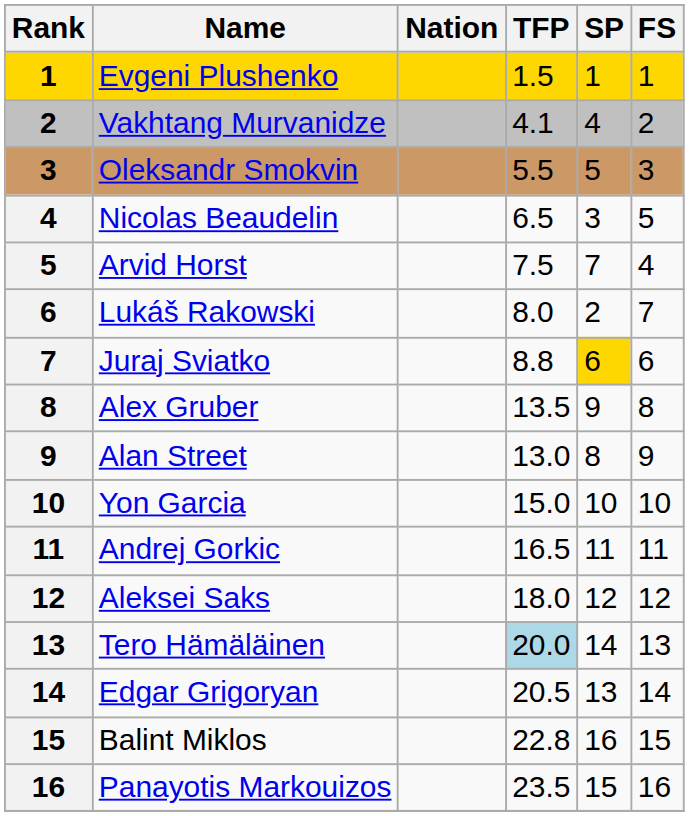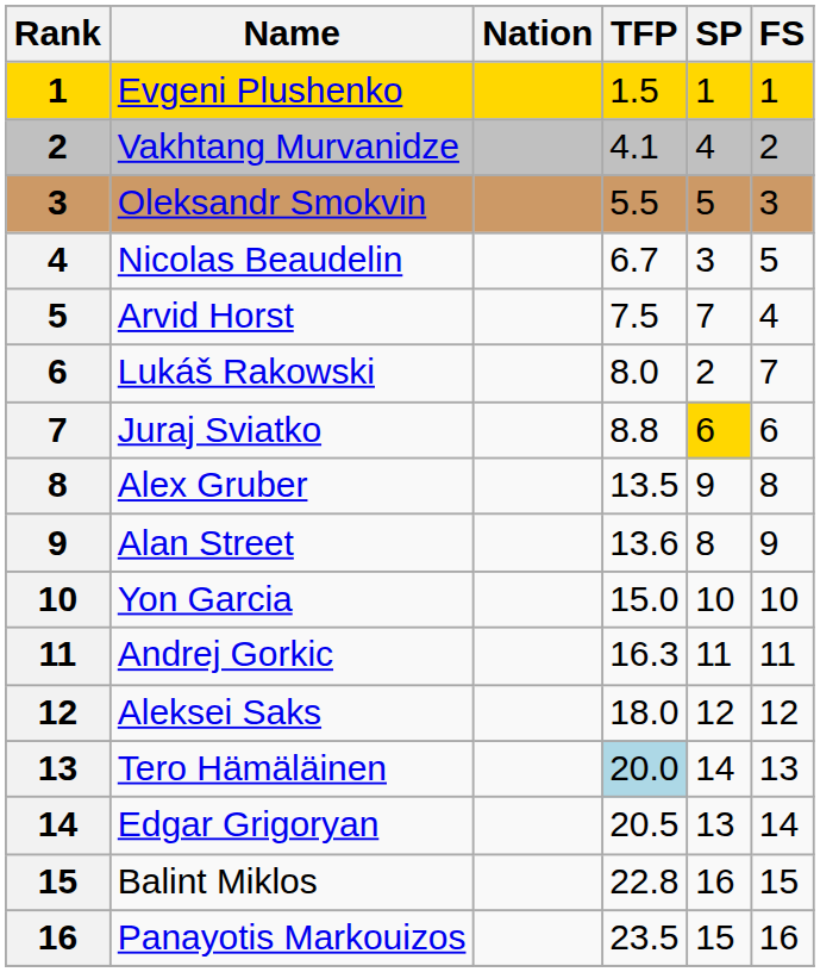Nicolas Beaudelin | TFP: 6.5 -> 6.7
Alan Street | TFP: 13.0 -> 13.6
Andrej Gorkic | TFP: 16.5 -> 16.3
